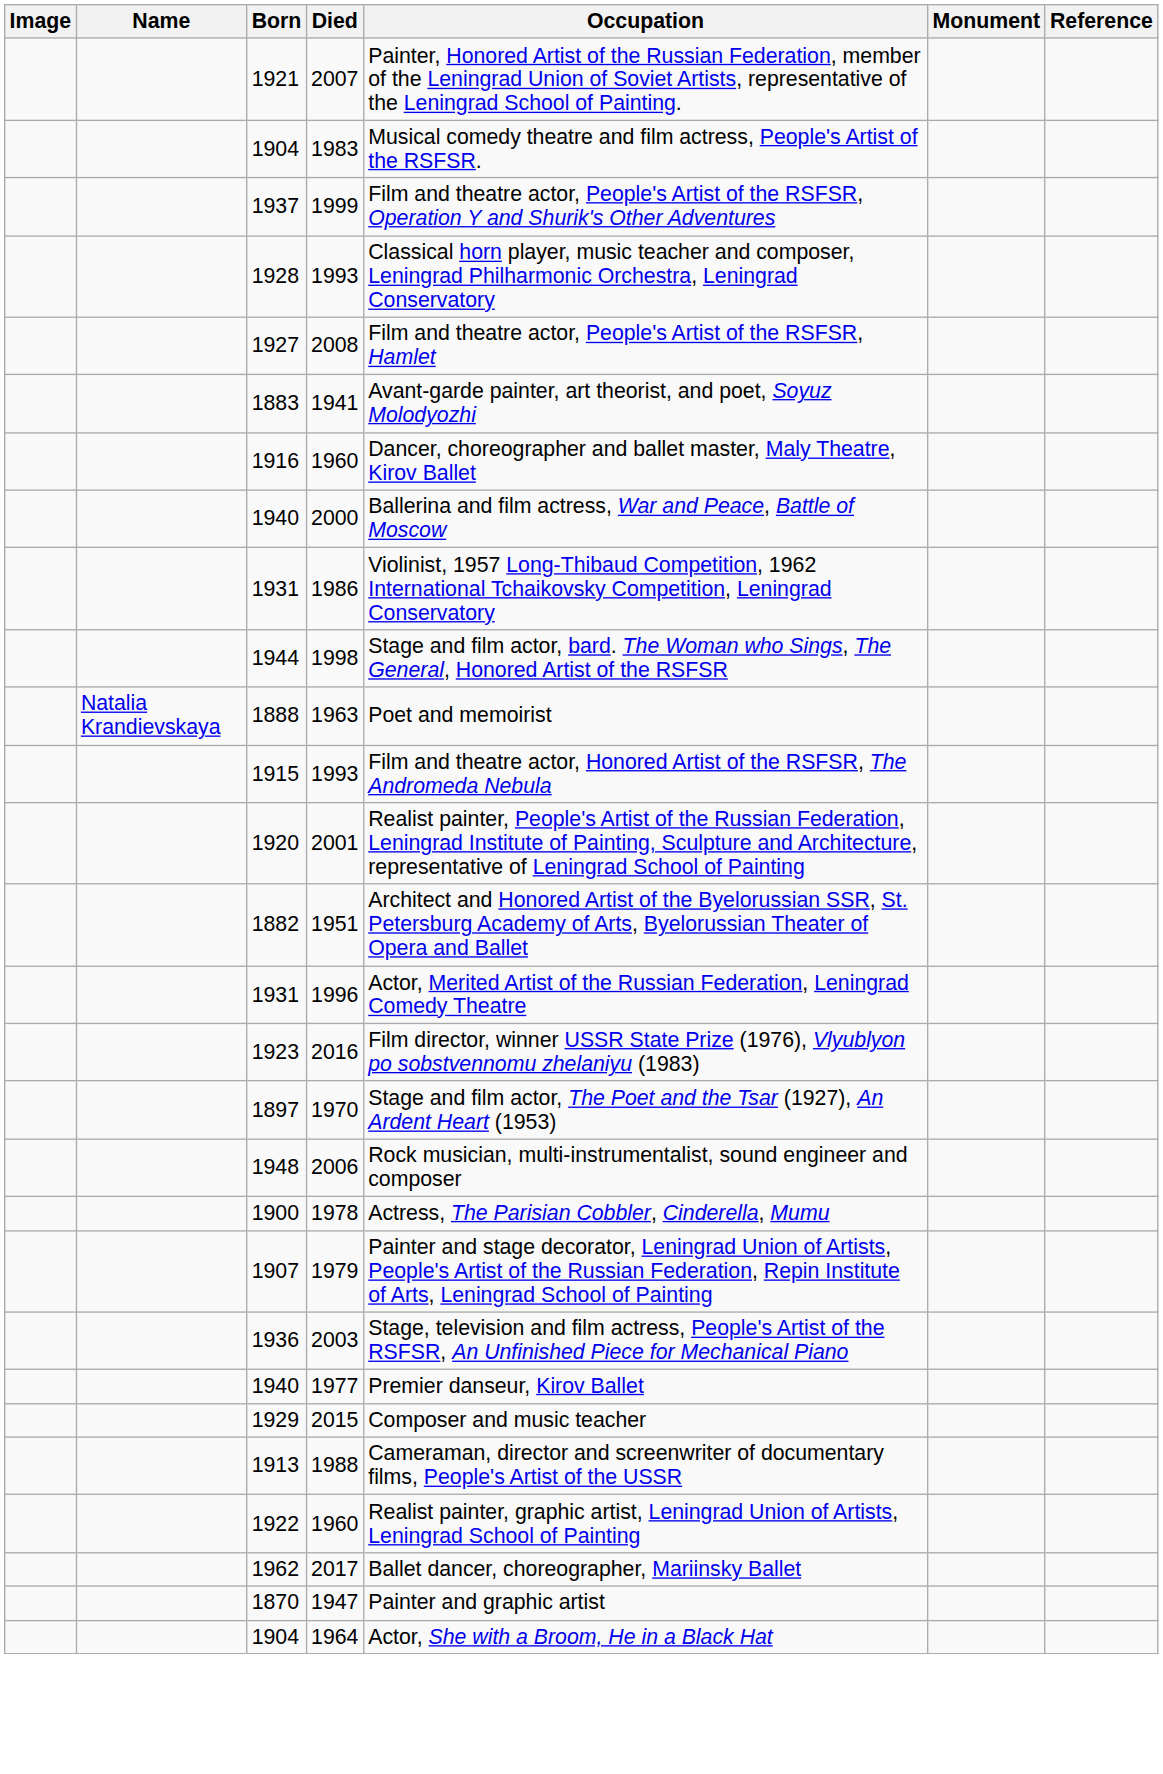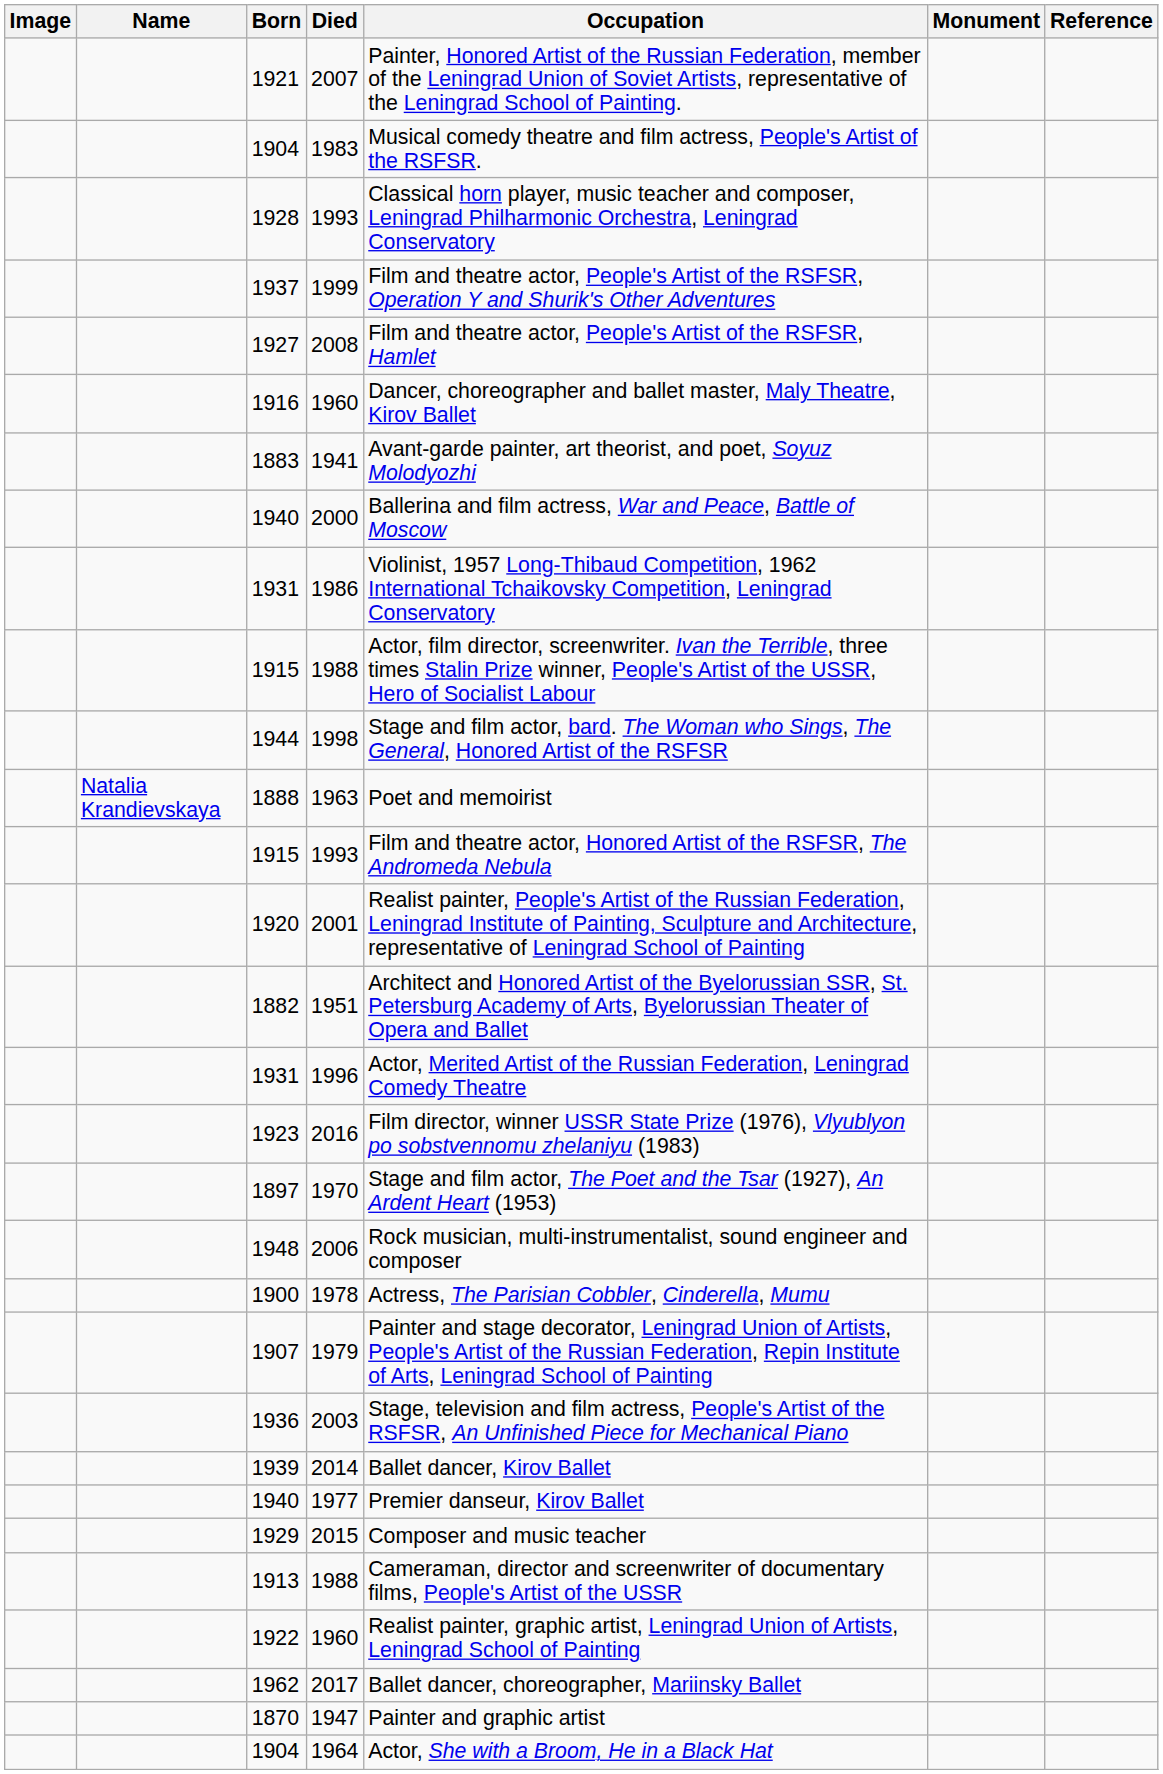rows swapped: 1928 / 1993 <-> 1999
rows swapped: 1916 / 1960 <-> 1941
+ row: 1915 | 1988 | Actor, film director, screenwriter. Ivan the Terrible, three times Stalin Prize winner, People's Artist of the USSR, Hero of Socialist Labour
+ row: 1939 | 2014 | Ballet dancer, Kirov Ballet
